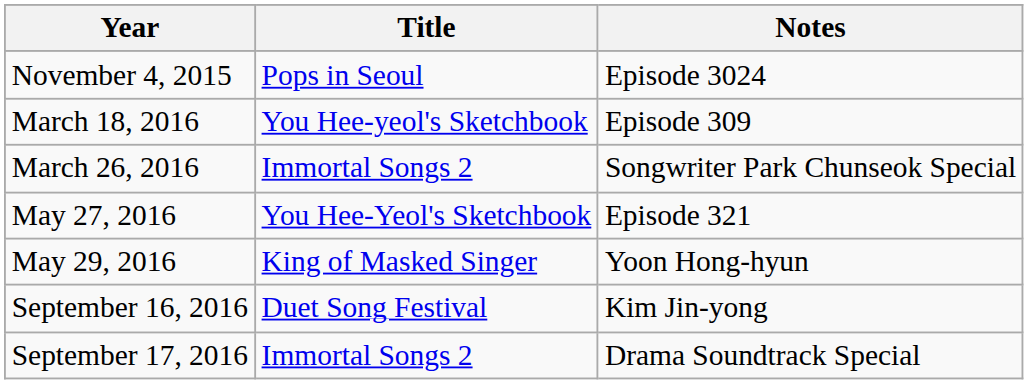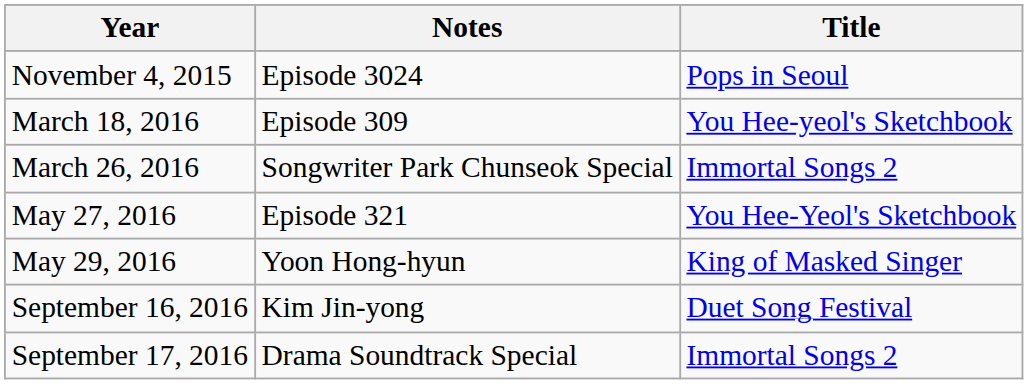columns swapped: Title <-> Notes
